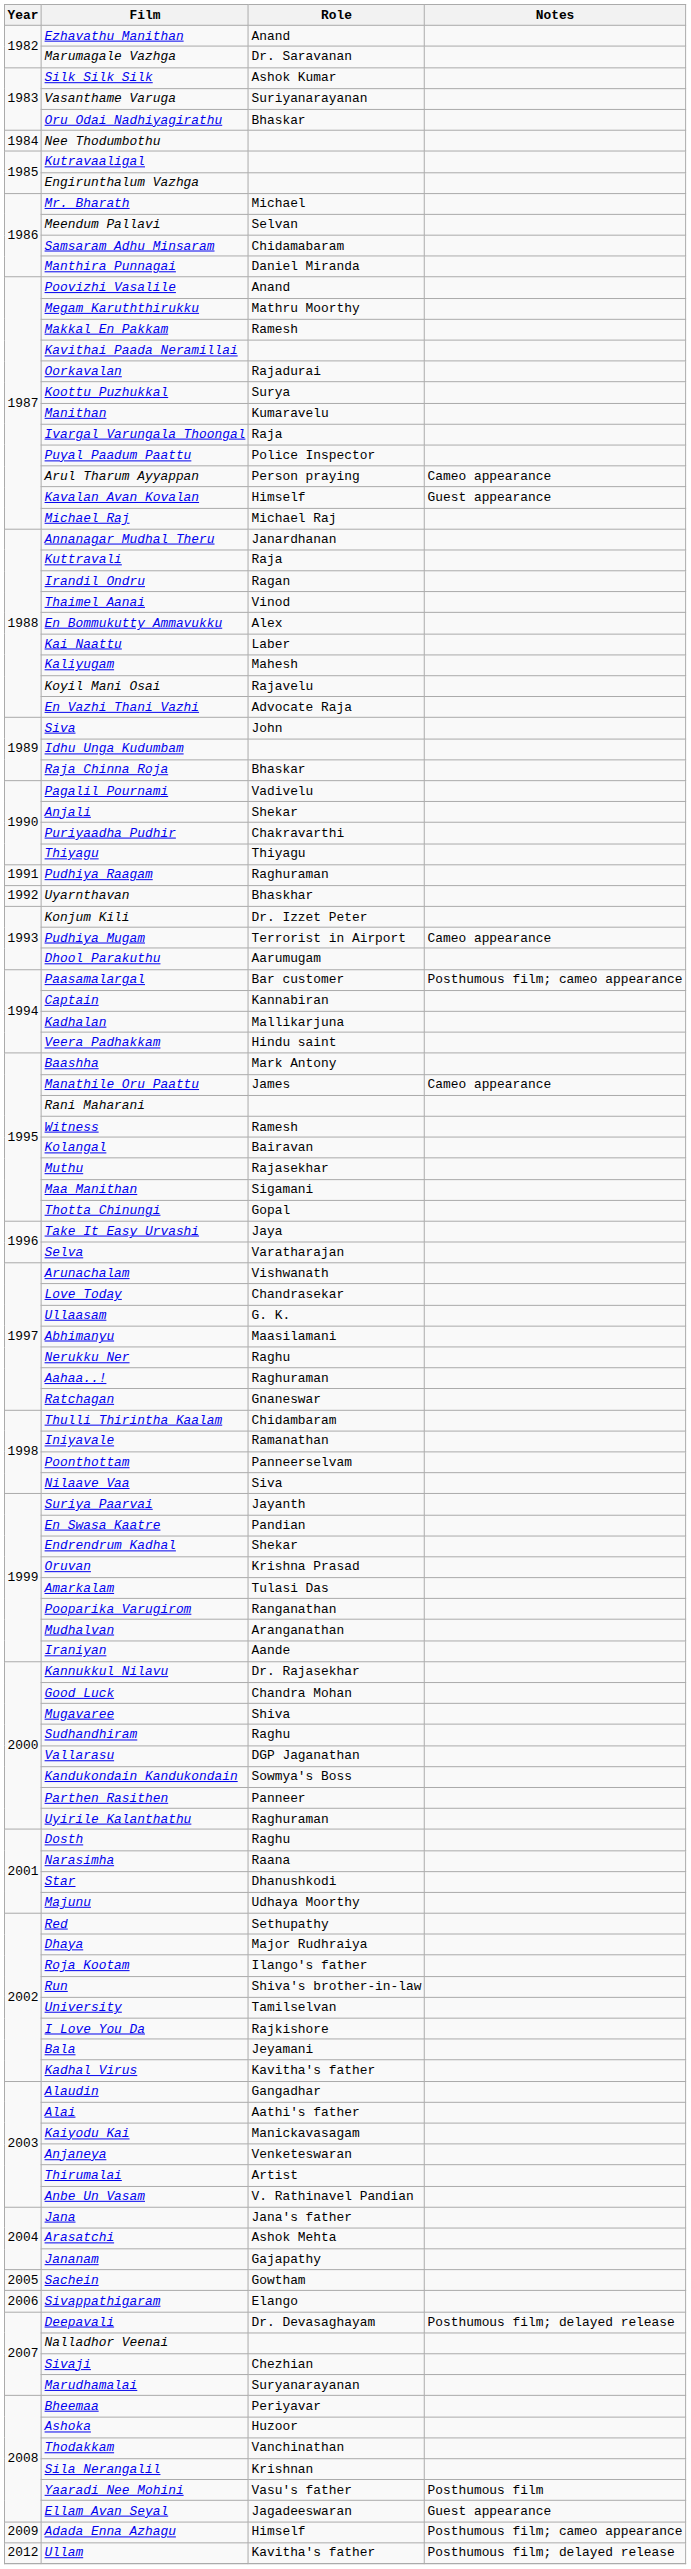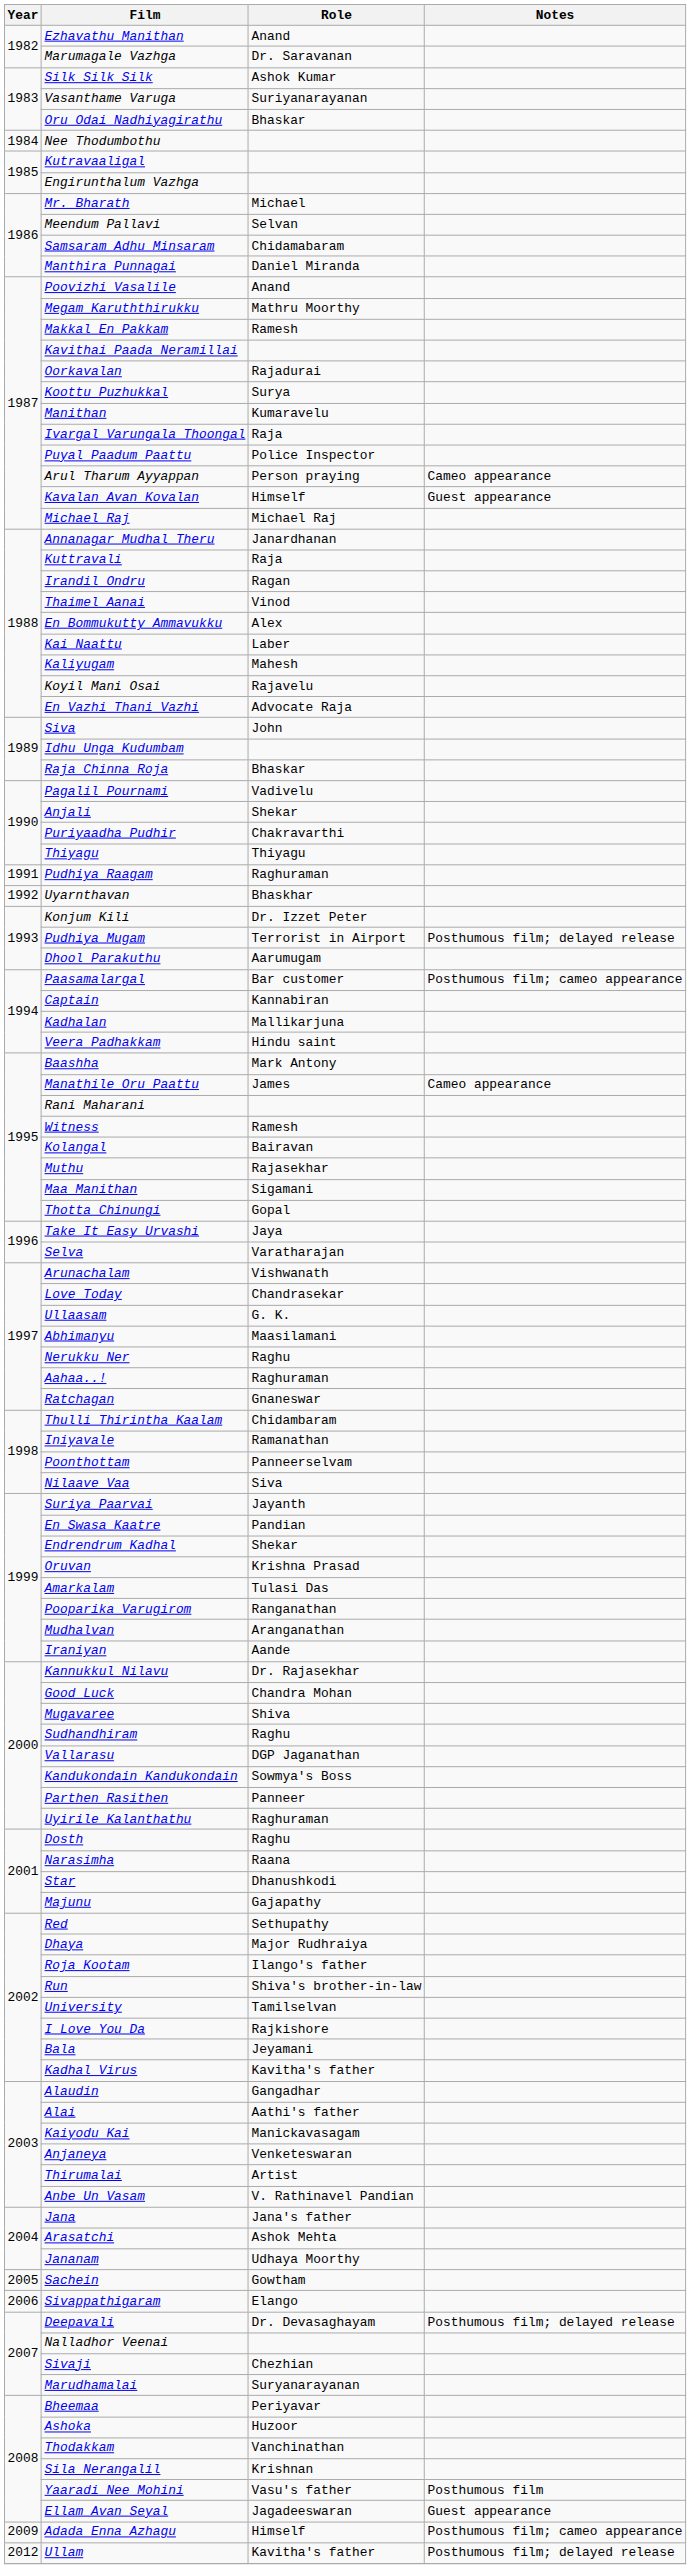Pudhiya Mugam | Notes: Cameo appearance -> Posthumous film; delayed release
Majunu | Role: Udhaya Moorthy -> Gajapathy
Jananam | Role: Gajapathy -> Udhaya Moorthy
